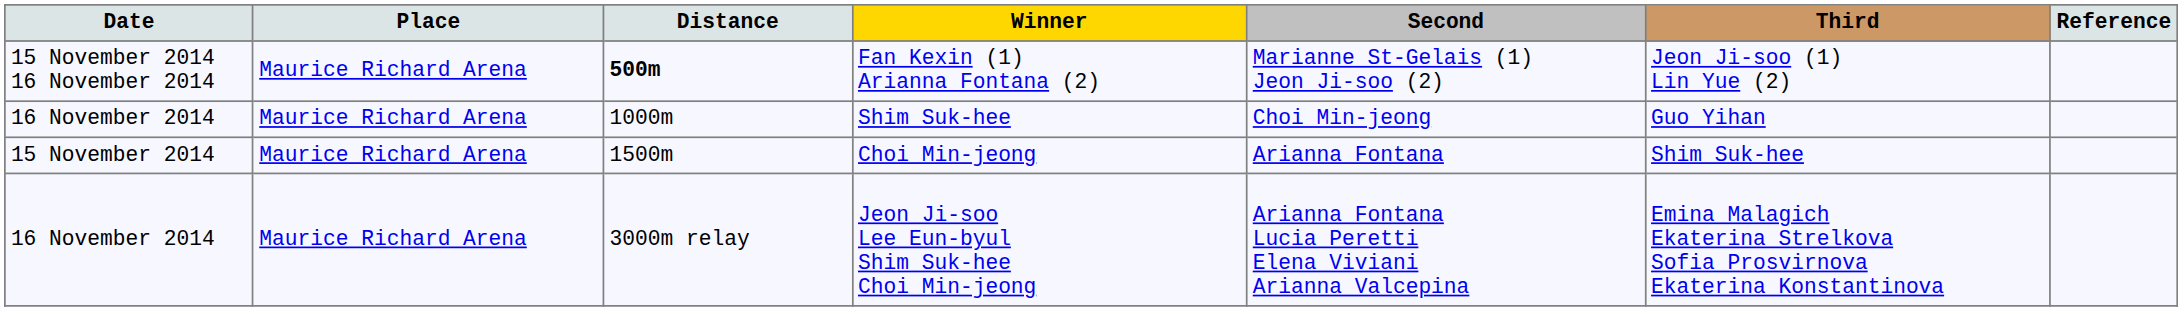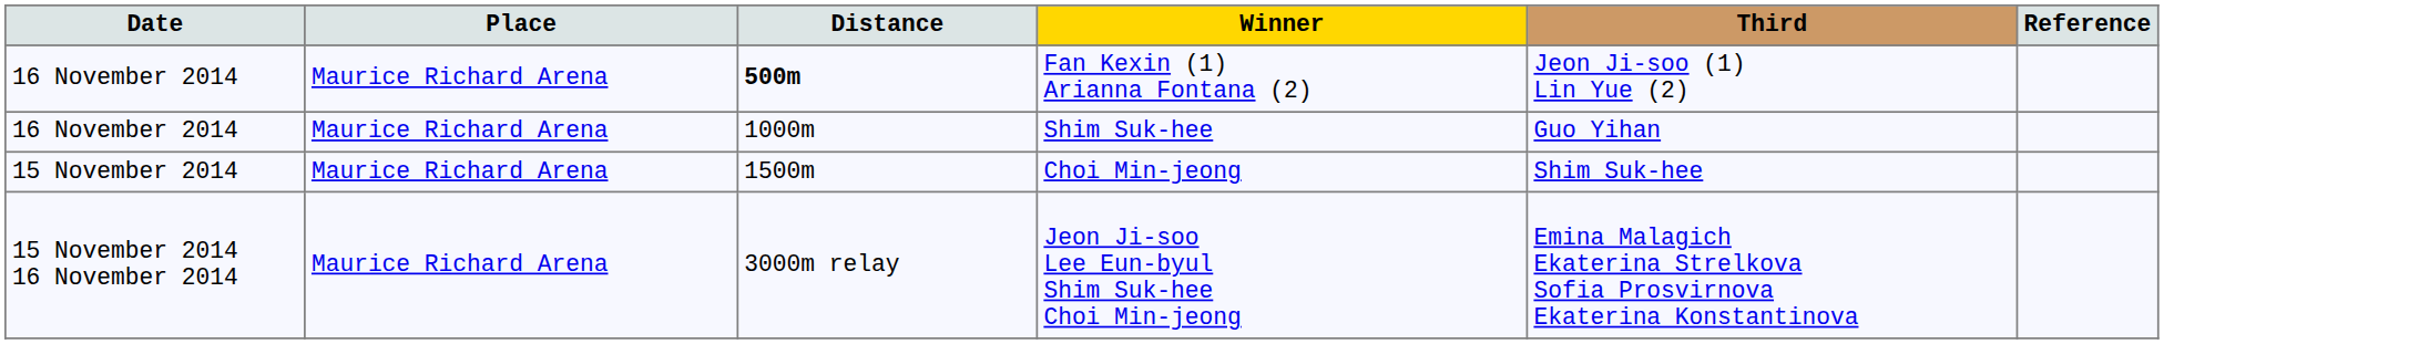- column: Second | Marianne St-Gelais (1) Jeon Ji-soo (2) | Choi Min-jeong | Arianna Fontana | Arianna Fontana Lucia Peretti Elena Viviani Arianna Valcepina
Fan Kexin (1) Arianna Fontana (2) | Date: 15 November 2014 16 November 2014 -> 16 November 2014
Jeon Ji-soo Lee Eun-byul Shim Suk-hee Choi Min-jeong | Date: 16 November 2014 -> 15 November 2014 16 November 2014
